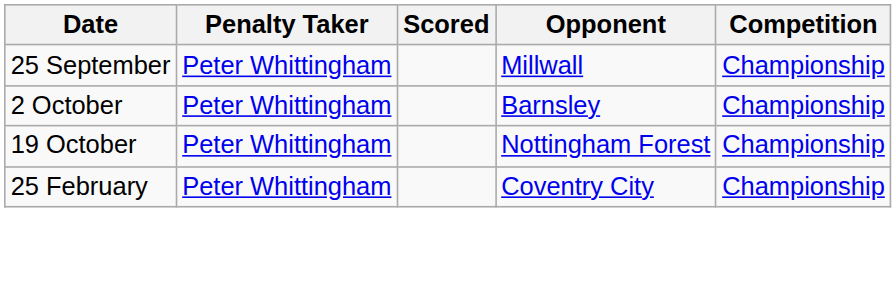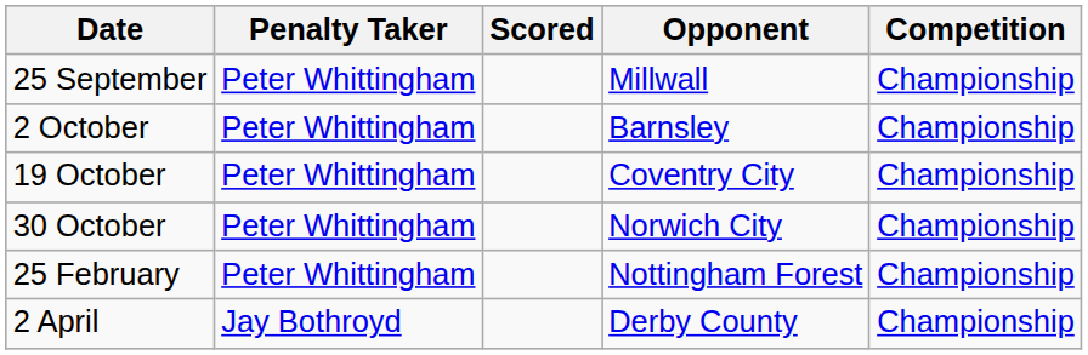19 October | Opponent: Nottingham Forest -> Coventry City
+ row: 30 October | Peter Whittingham | Norwich City | Championship
25 February | Opponent: Coventry City -> Nottingham Forest
+ row: 2 April | Jay Bothroyd | Derby County | Championship
